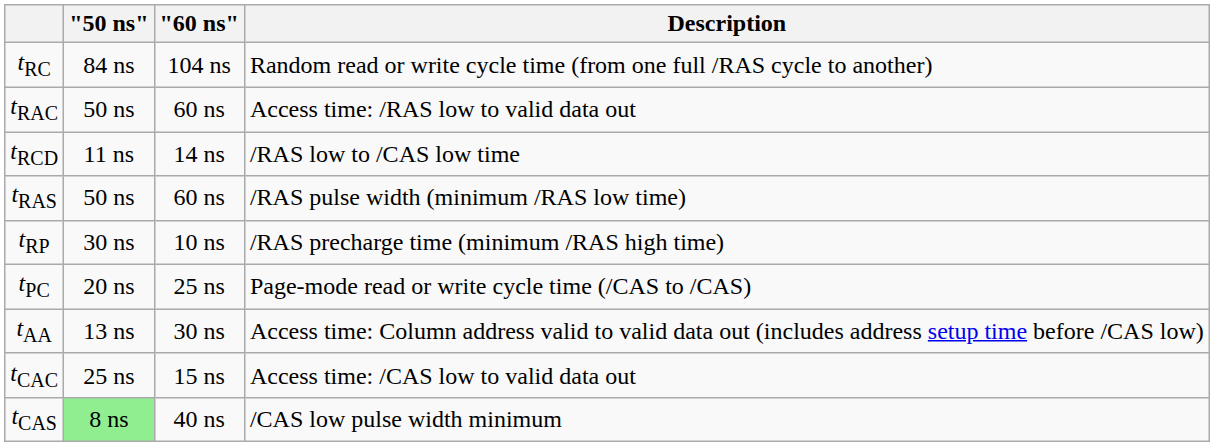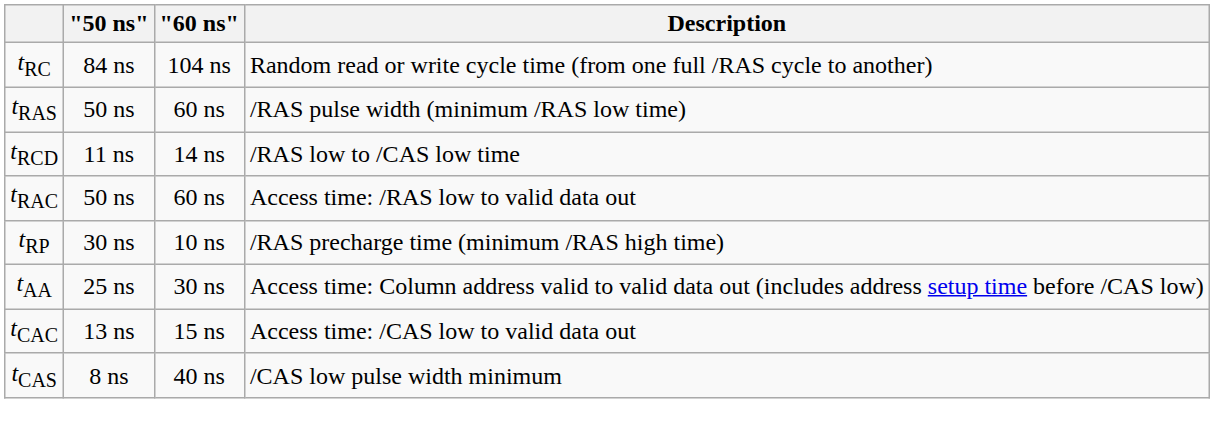rows swapped: tRAC <-> tRAS
- row: tPC | 20 ns | 25 ns | Page-mode read or write cycle time (/CAS to /CAS)
tAA | "50 ns": 13 ns -> 25 ns
tCAC | "50 ns": 25 ns -> 13 ns
tCAS | "50 ns": lightgreen background -> no background
